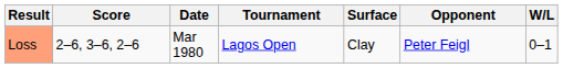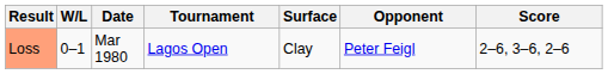columns swapped: W/L <-> Score
